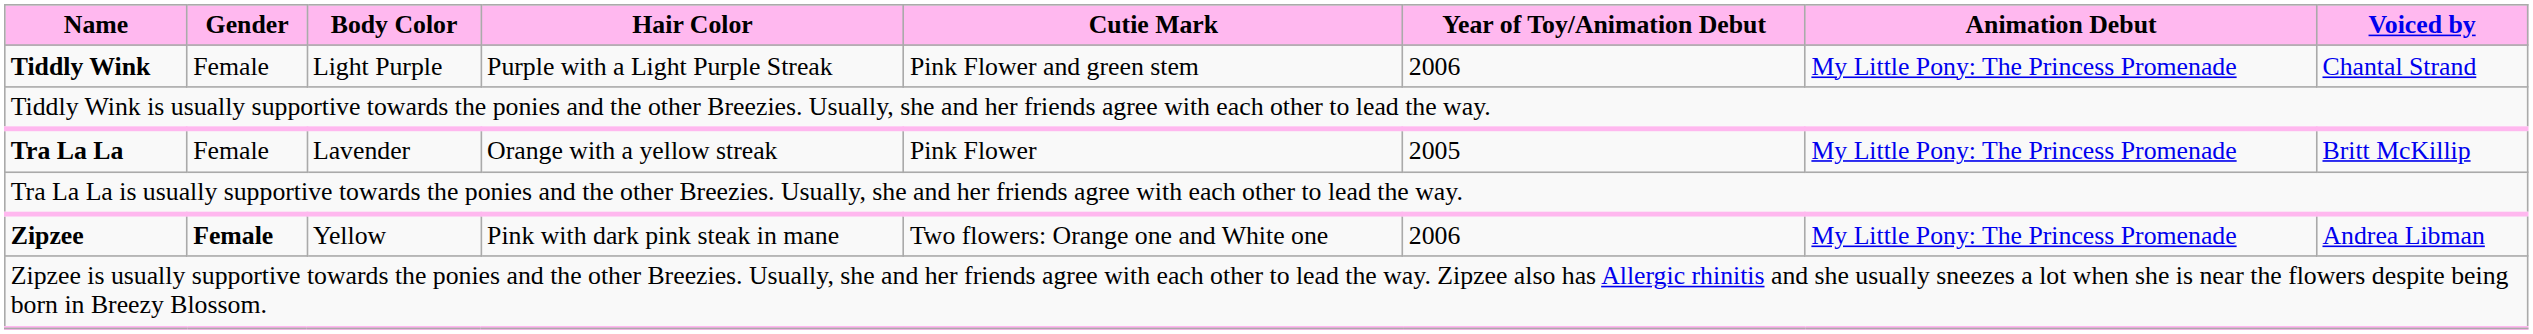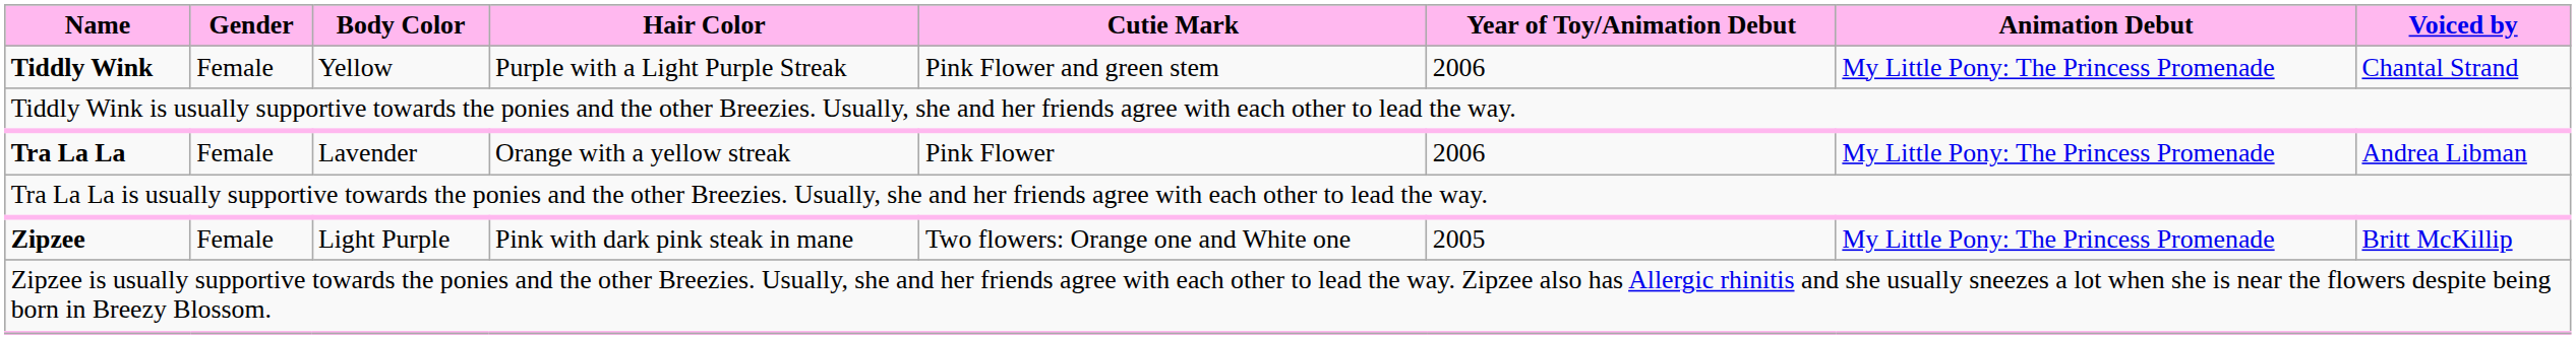Tiddly Wink | Body Color: Light Purple -> Yellow
Tra La La | Year of Toy/Animation Debut: 2005 -> 2006
Tra La La | Voiced by: Britt McKillip -> Andrea Libman
Zipzee | Gender: bold -> normal
Zipzee | Body Color: Yellow -> Light Purple
Zipzee | Year of Toy/Animation Debut: 2006 -> 2005
Zipzee | Voiced by: Andrea Libman -> Britt McKillip
